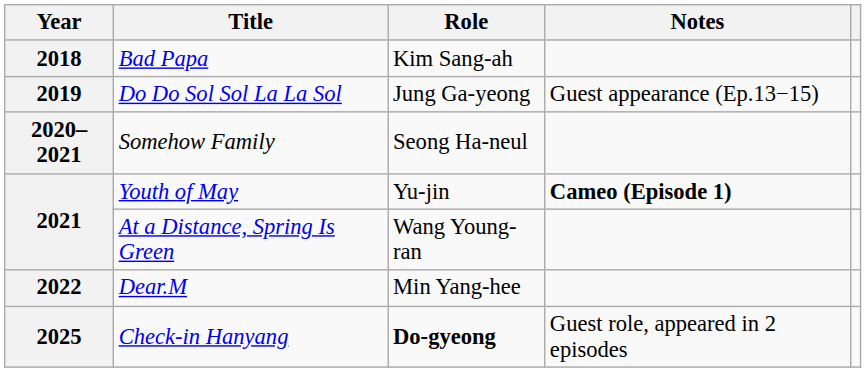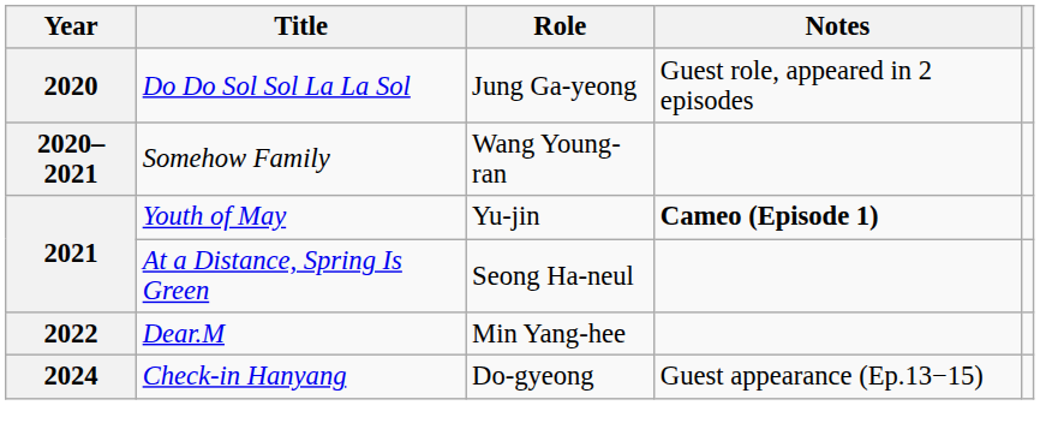- row: 2018 | Bad Papa | Kim Sang-ah
Do Do Sol Sol La La Sol | Year: 2019 -> 2020
Do Do Sol Sol La La Sol | Notes: Guest appearance (Ep.13−15) -> Guest role, appeared in 2 episodes
Somehow Family | Role: Seong Ha-neul -> Wang Young-ran
At a Distance, Spring Is Green | Role: Wang Young-ran -> Seong Ha-neul
Check-in Hanyang | Year: 2025 -> 2024
Check-in Hanyang | Role: bold -> normal
Check-in Hanyang | Notes: Guest role, appeared in 2 episodes -> Guest appearance (Ep.13−15)
